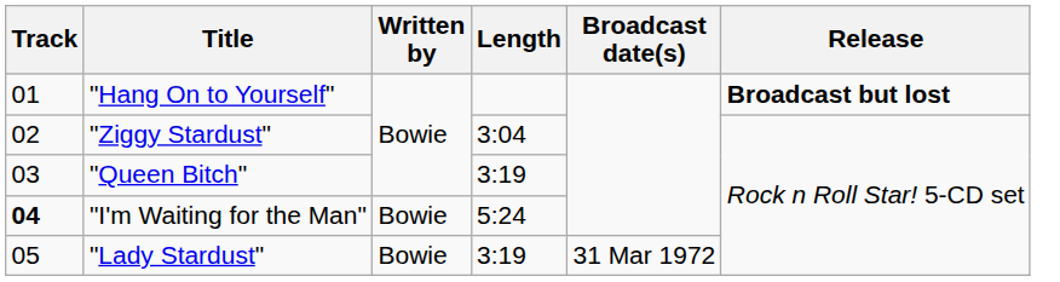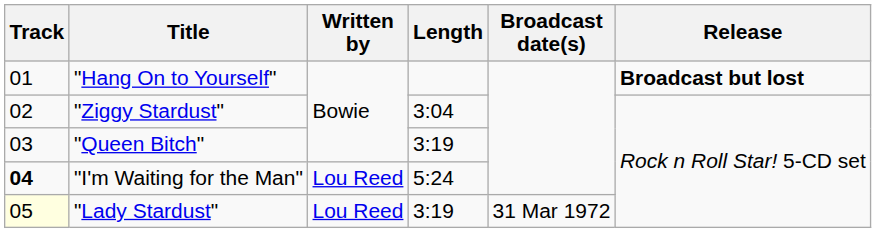"I'm Waiting for the Man" | Written by: Bowie -> Lou Reed
"Lady Stardust" | Track: no background -> lightyellow background
"Lady Stardust" | Written by: Bowie -> Lou Reed
